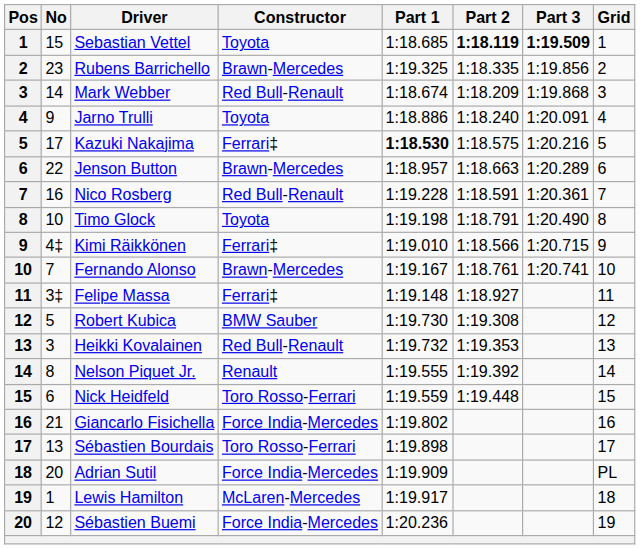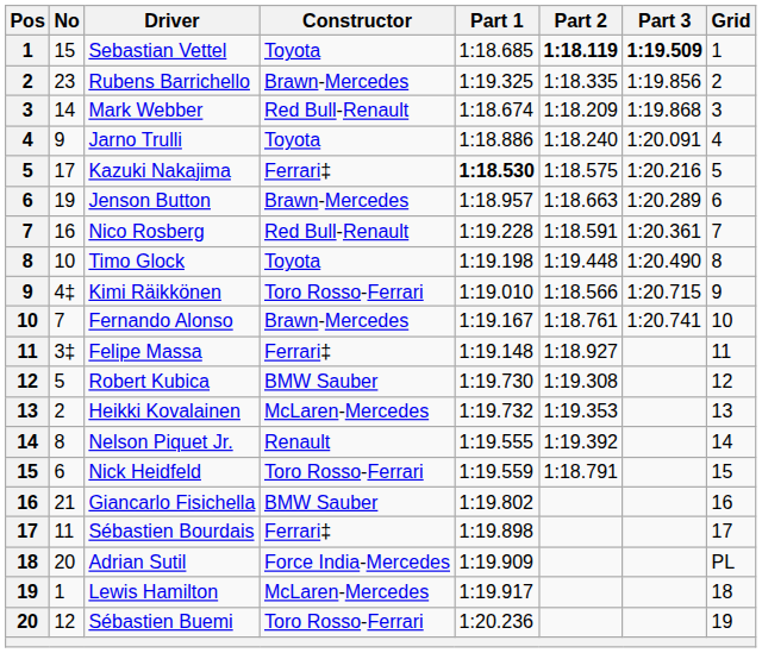Jenson Button | No: 22 -> 19
Timo Glock | Part 2: 1:18.791 -> 1:19.448
Kimi Räikkönen | Constructor: Ferrari‡ -> Toro Rosso-Ferrari
Heikki Kovalainen | No: 3 -> 2
Heikki Kovalainen | Constructor: Red Bull-Renault -> McLaren-Mercedes
Nick Heidfeld | Part 2: 1:19.448 -> 1:18.791
Giancarlo Fisichella | Constructor: Force India-Mercedes -> BMW Sauber
Sébastien Bourdais | No: 13 -> 11
Sébastien Bourdais | Constructor: Toro Rosso-Ferrari -> Ferrari‡
Sébastien Buemi | Constructor: Force India-Mercedes -> Toro Rosso-Ferrari
